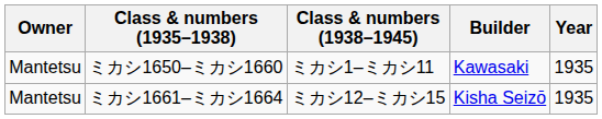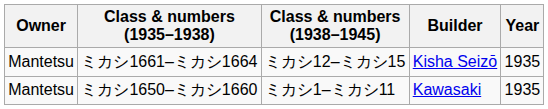rows swapped: ミカシ1650–ミカシ1660 <-> ミカシ1661–ミカシ1664
